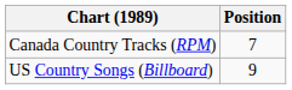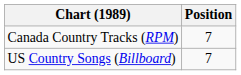US Country Songs (Billboard) | Position: 9 -> 7
